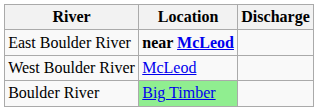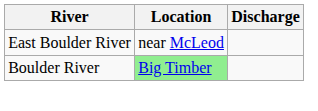East Boulder River | Location: bold -> normal
- row: West Boulder River | McLeod
